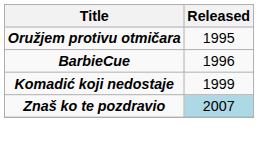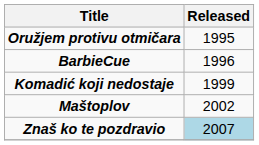+ row: Maštoplov | 2002
